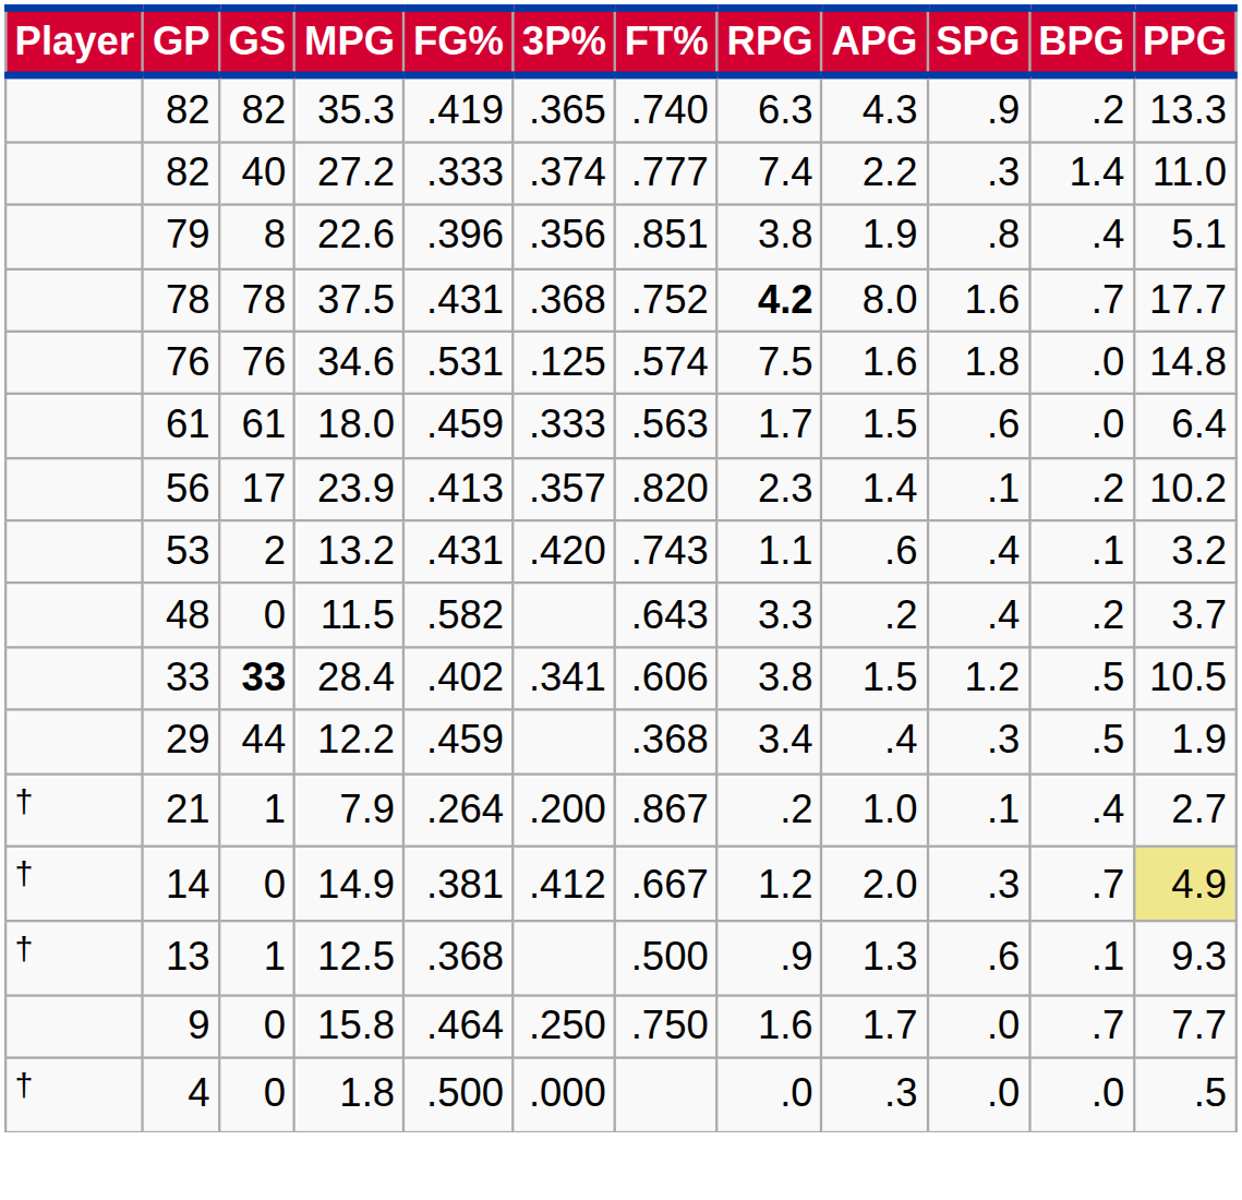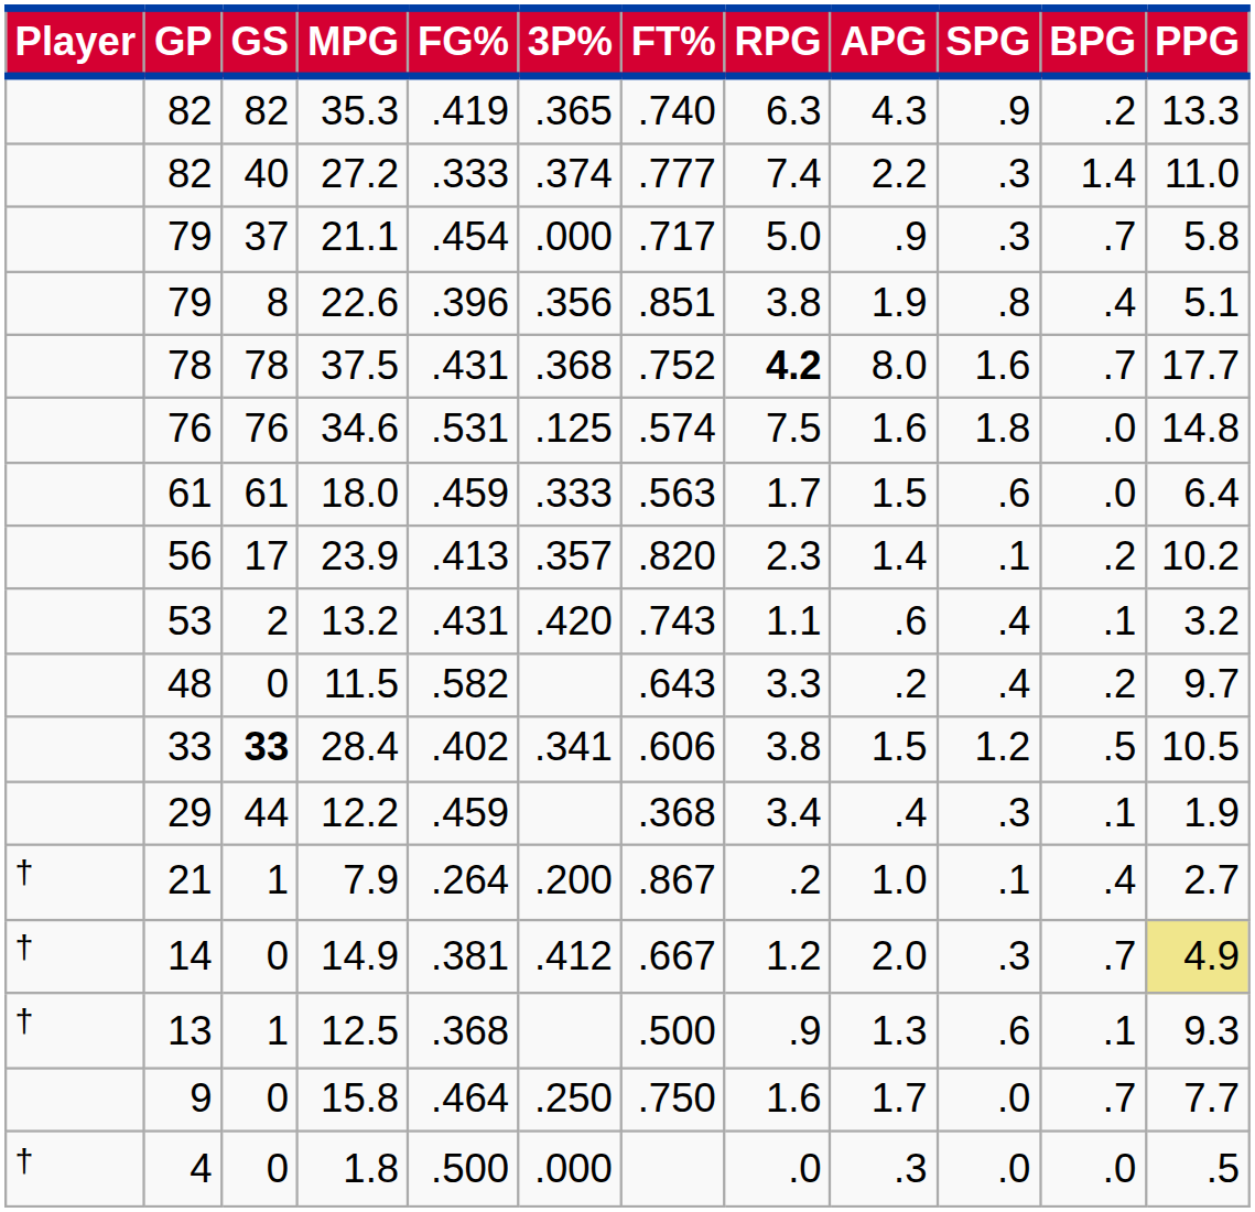+ row: 79 | 37 | 21.1 | .454 | .000 | .717 | 5.0 | .9 | .3 | .7 | 5.8
11.5 | PPG: 3.7 -> 9.7
12.2 | BPG: .5 -> .1
